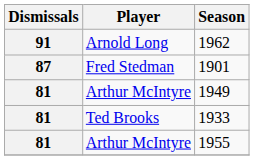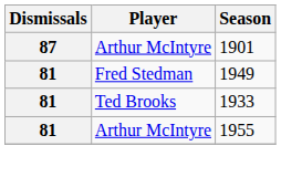- row: 91 | Arnold Long | 1962
1901 | Player: Fred Stedman -> Arthur McIntyre
1949 | Player: Arthur McIntyre -> Fred Stedman
